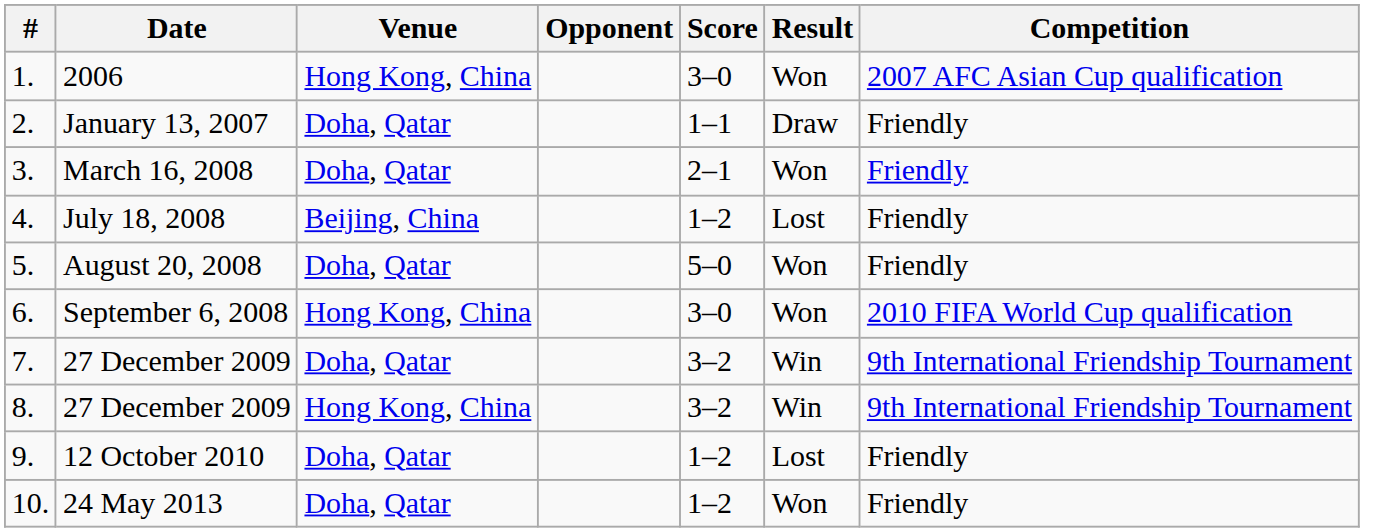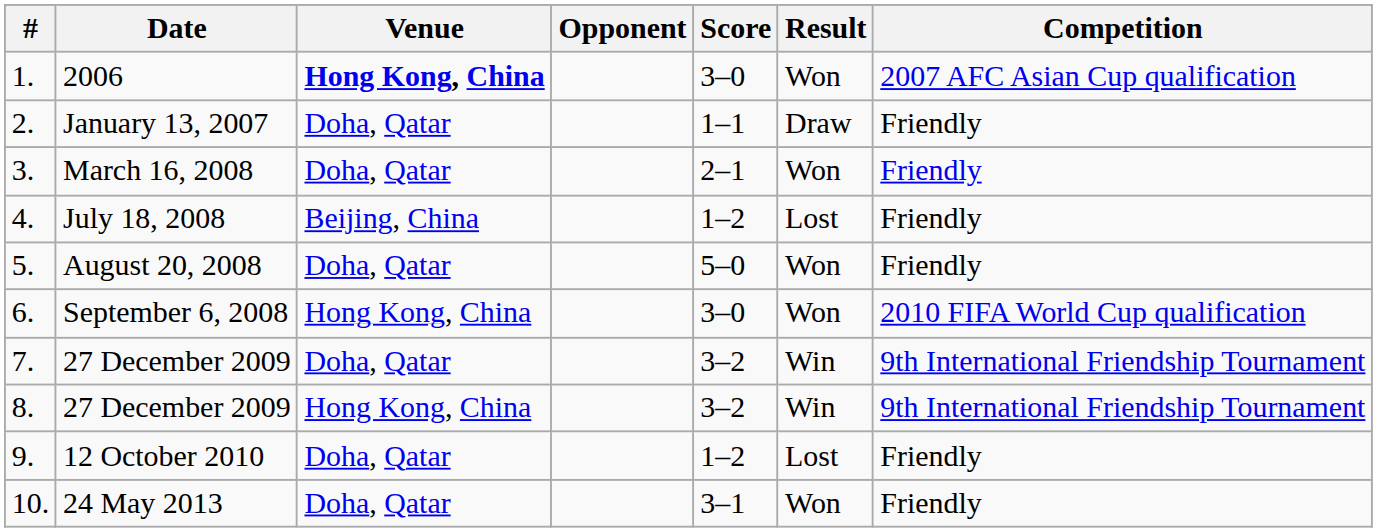2006 | Venue: normal -> bold
24 May 2013 | Score: 1–2 -> 3–1
